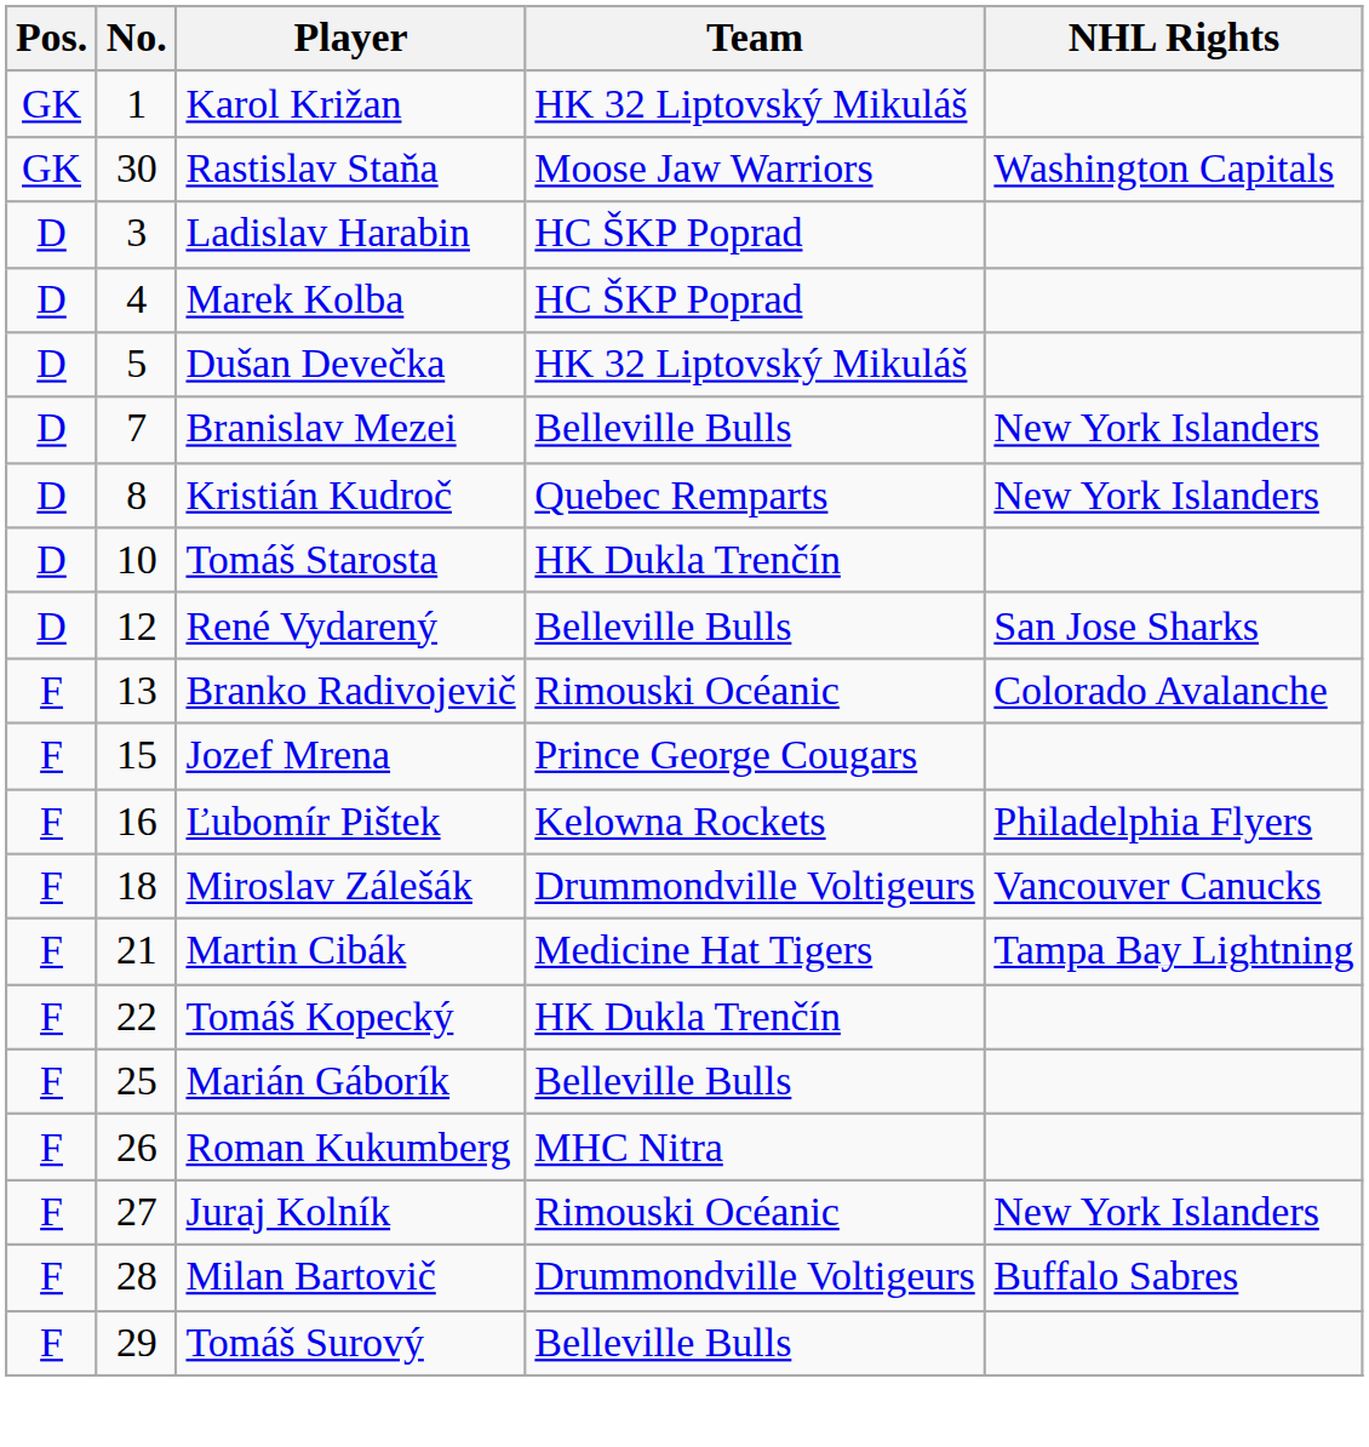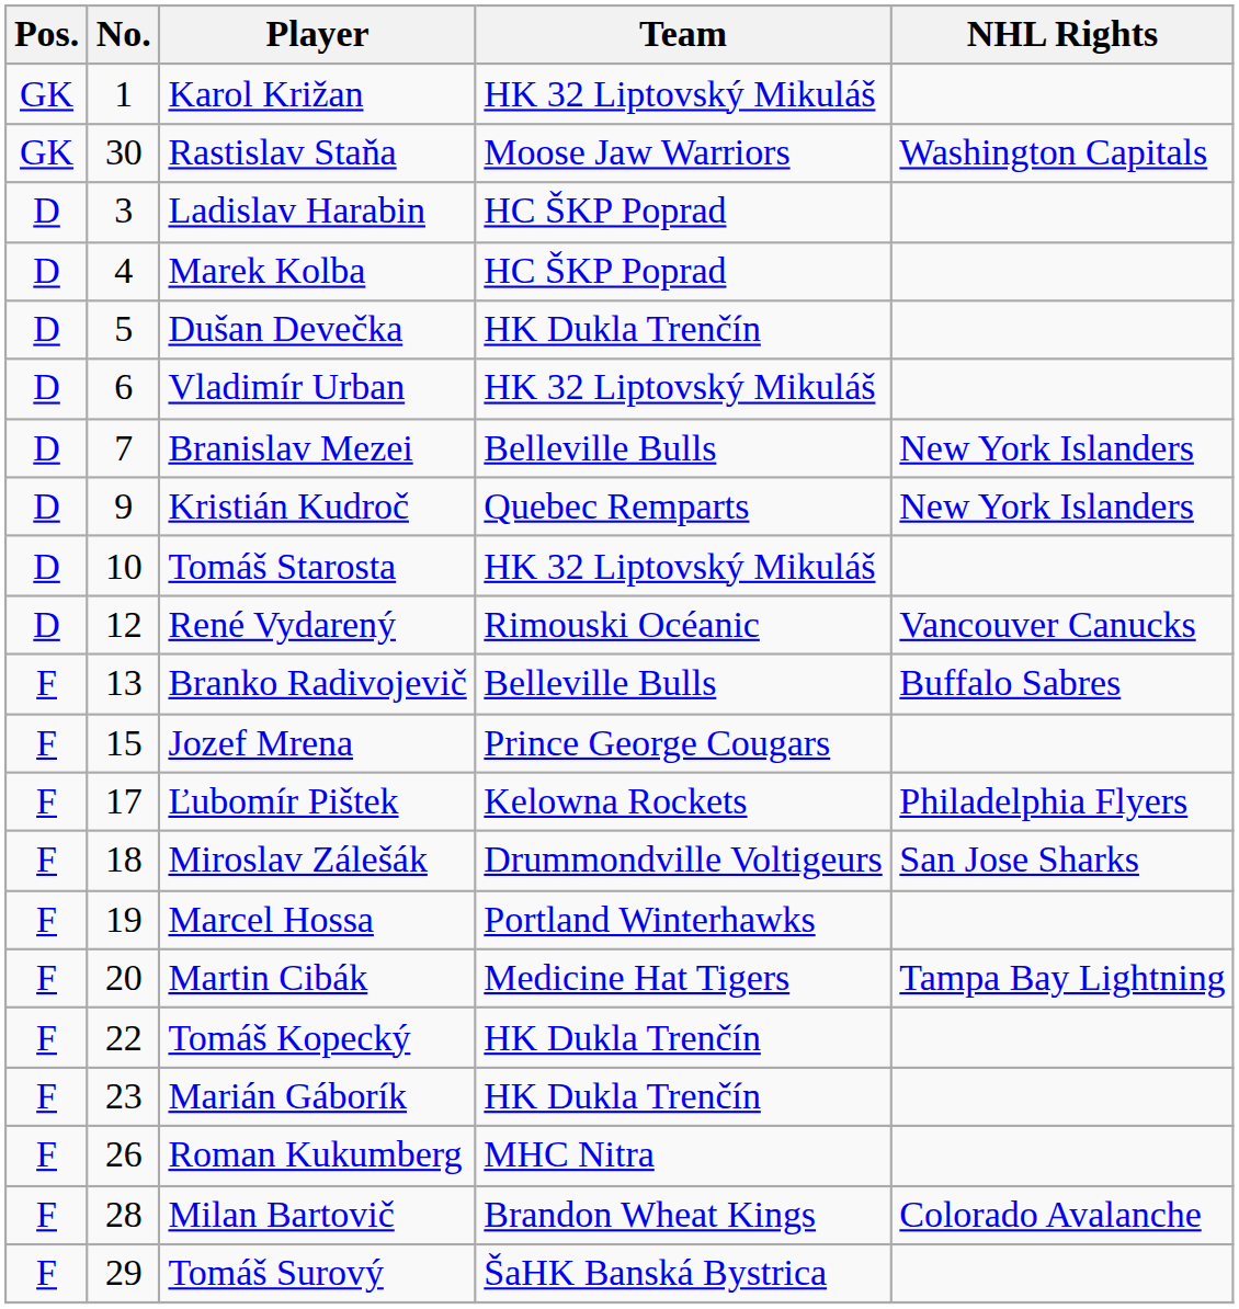Dušan Devečka | Team: HK 32 Liptovský Mikuláš -> HK Dukla Trenčín
+ row: D | 6 | Vladimír Urban | HK 32 Liptovský Mikuláš
Kristián Kudroč | No.: 8 -> 9
Tomáš Starosta | Team: HK Dukla Trenčín -> HK 32 Liptovský Mikuláš
René Vydarený | Team: Belleville Bulls -> Rimouski Océanic
René Vydarený | NHL Rights: San Jose Sharks -> Vancouver Canucks
Branko Radivojevič | Team: Rimouski Océanic -> Belleville Bulls
Branko Radivojevič | NHL Rights: Colorado Avalanche -> Buffalo Sabres
Ľubomír Pištek | No.: 16 -> 17
Miroslav Zálešák | NHL Rights: Vancouver Canucks -> San Jose Sharks
+ row: F | 19 | Marcel Hossa | Portland Winterhawks
Martin Cibák | No.: 21 -> 20
Marián Gáborík | No.: 25 -> 23
Marián Gáborík | Team: Belleville Bulls -> HK Dukla Trenčín
- row: F | 27 | Juraj Kolník | Rimouski Océanic | New York Islanders
Milan Bartovič | Team: Drummondville Voltigeurs -> Brandon Wheat Kings
Milan Bartovič | NHL Rights: Buffalo Sabres -> Colorado Avalanche
Tomáš Surový | Team: Belleville Bulls -> ŠaHK Banská Bystrica
